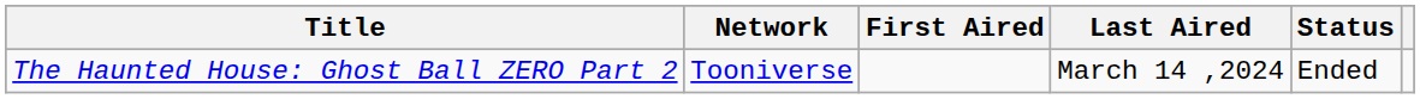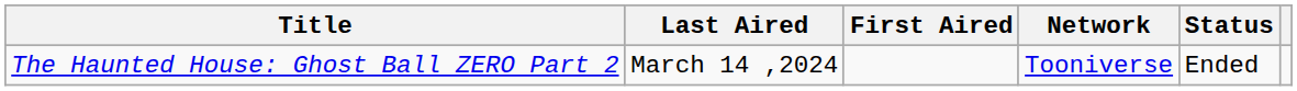columns swapped: Network <-> Last Aired
